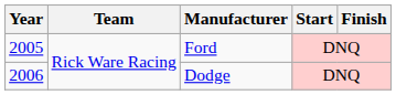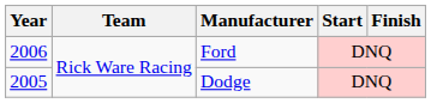Ford | Year: 2005 -> 2006
Dodge | Year: 2006 -> 2005
